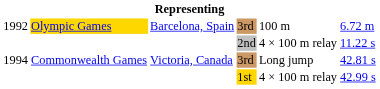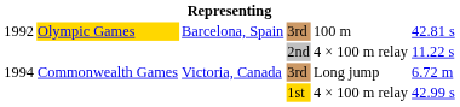1992 / 3rd | column 6: 6.72 m -> 42.81 s
1994 / 3rd | column 6: 42.81 s -> 6.72 m
